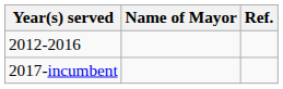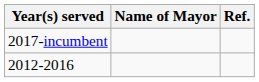rows swapped: 2012-2016 <-> 2017-incumbent
